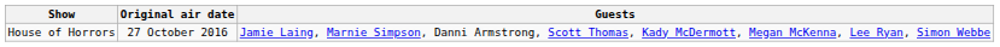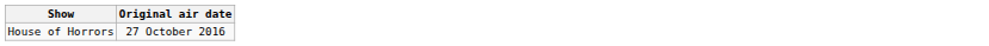- column: Guests | Jamie Laing, Marnie Simpson, Danni Armstrong, Scott Thomas, Kady McDermott, Megan McKenna, Lee Ryan, Simon Webbe
